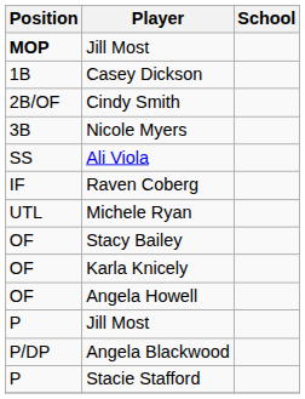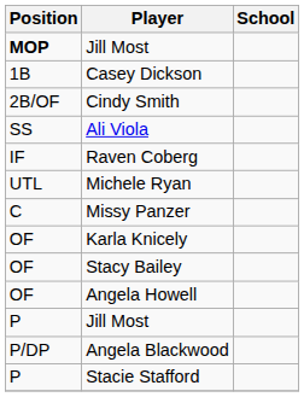- row: 3B | Nicole Myers
+ row: C | Missy Panzer
rows swapped: Stacy Bailey <-> Karla Knicely
